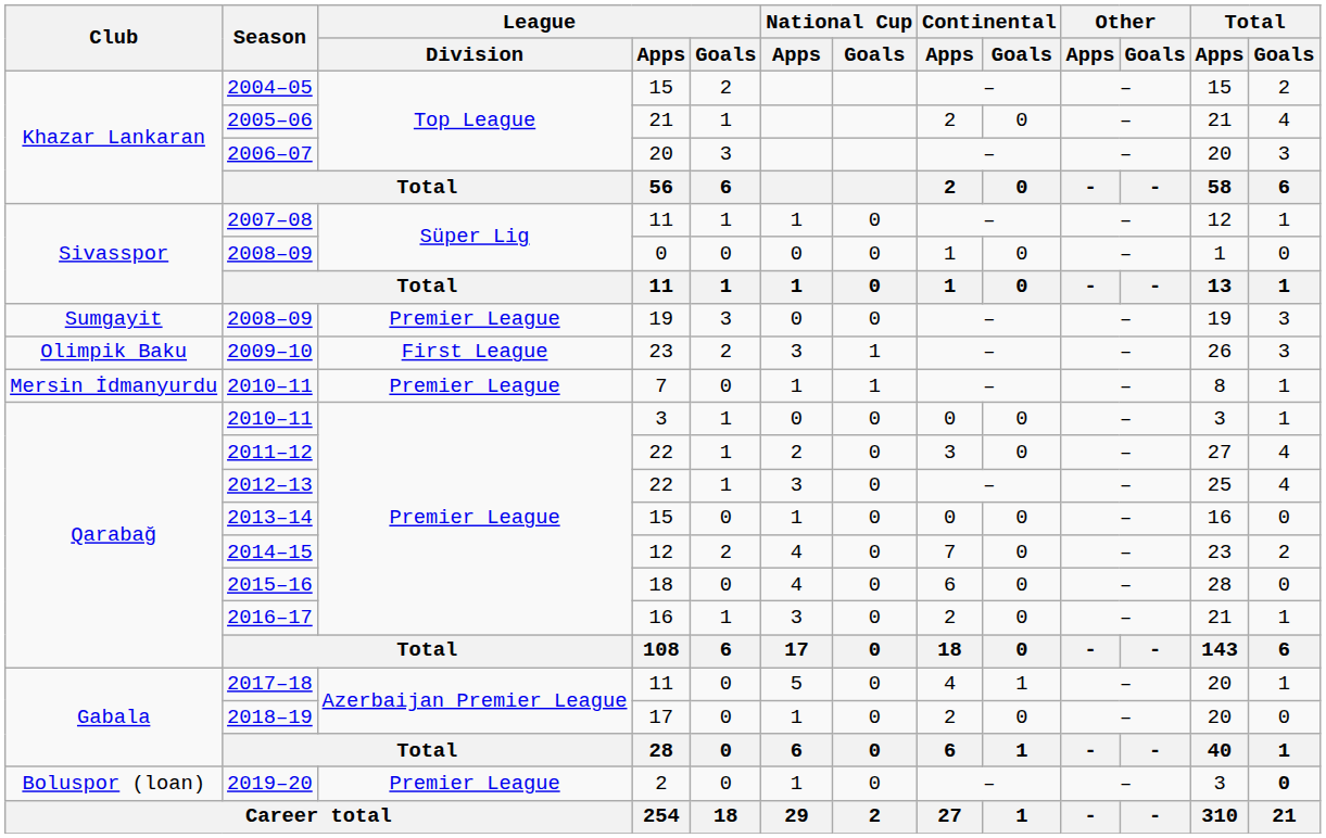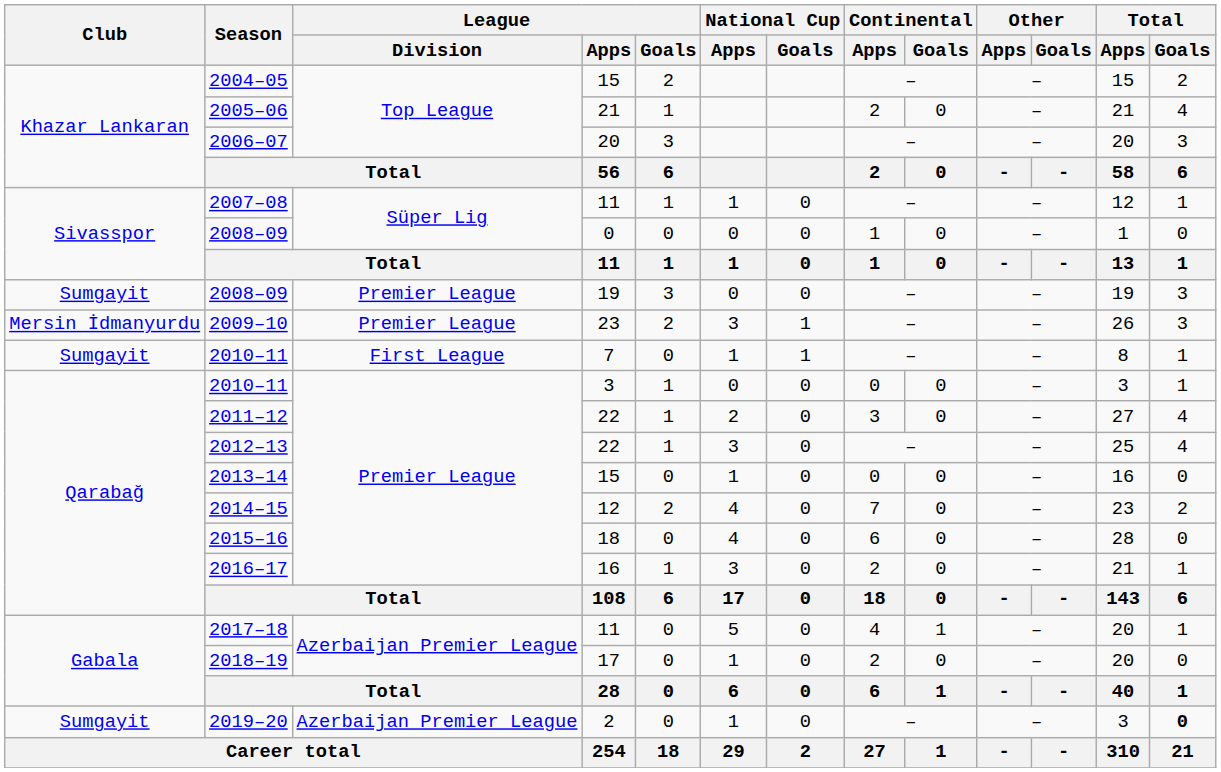2009–10 | Club: Olimpik Baku -> Mersin İdmanyurdu
2009–10 | League / Division: First League -> Premier League
2010–11 / 7 | Club: Mersin İdmanyurdu -> Sumgayit
2010–11 / 7 | League / Division: Premier League -> First League
2019–20 | Club: Boluspor (loan) -> Sumgayit
2019–20 | League / Division: Premier League -> Azerbaijan Premier League
